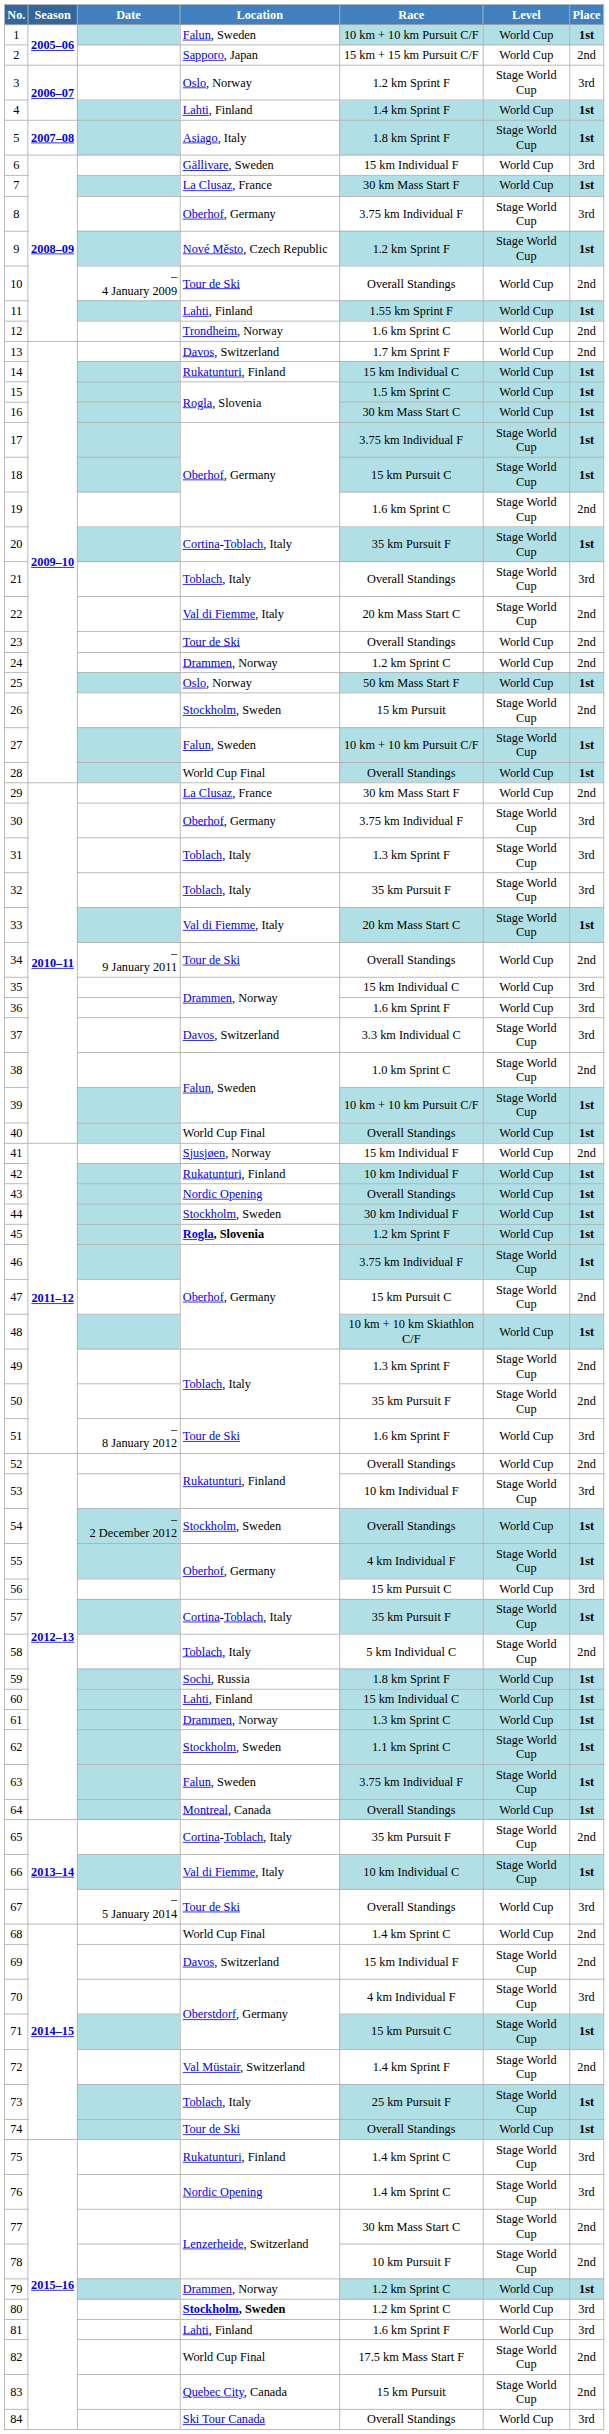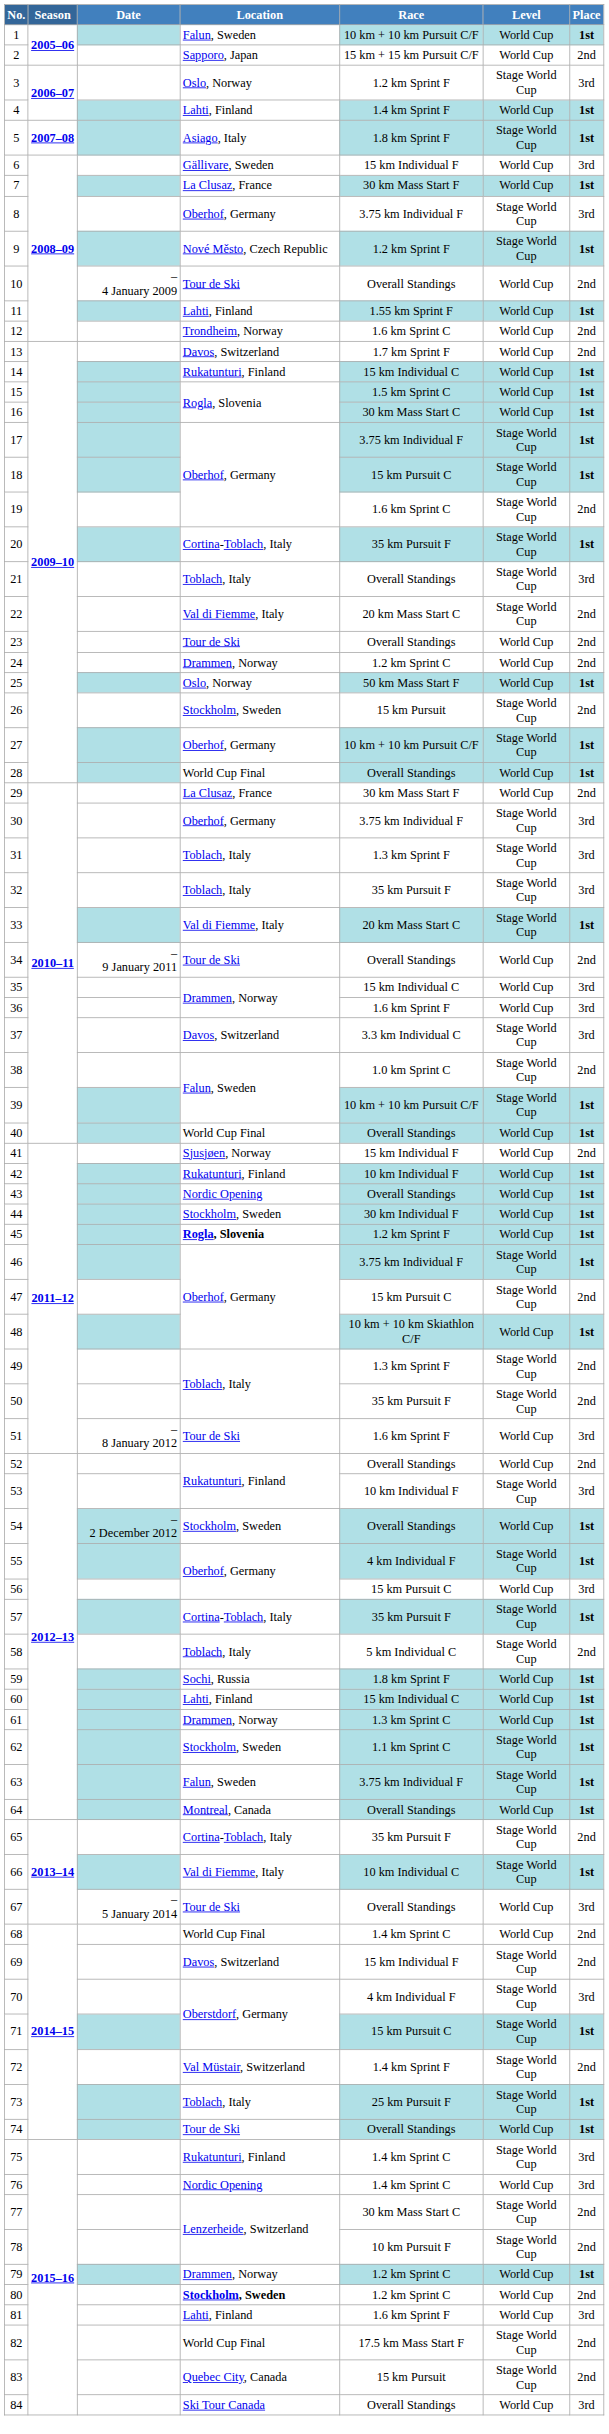27 | Location: Falun, Sweden -> Oberhof, Germany
76 | Level: Stage World Cup -> World Cup
80 | Place: 3rd -> 2nd
